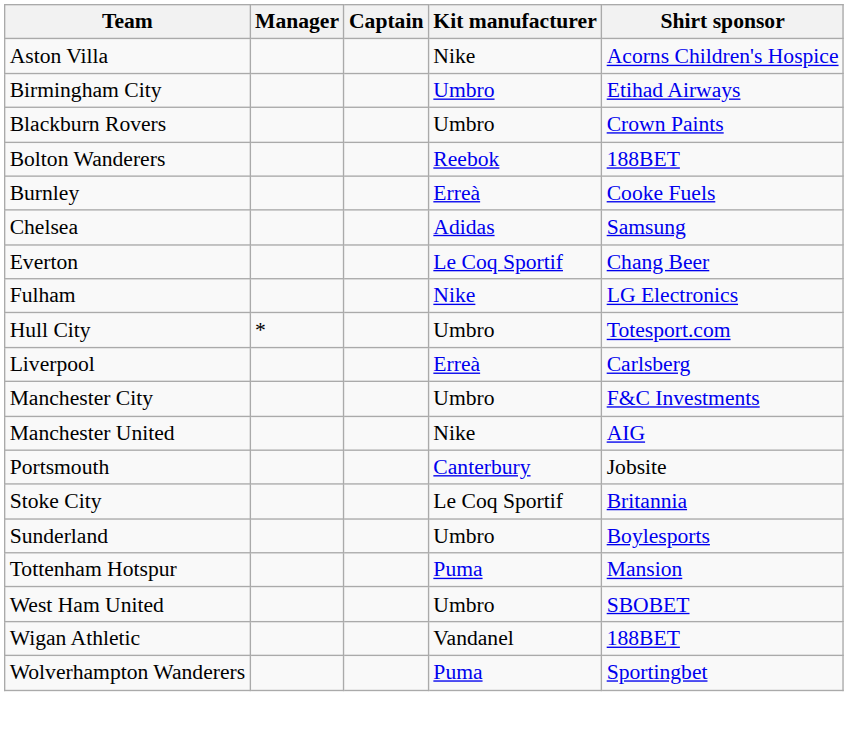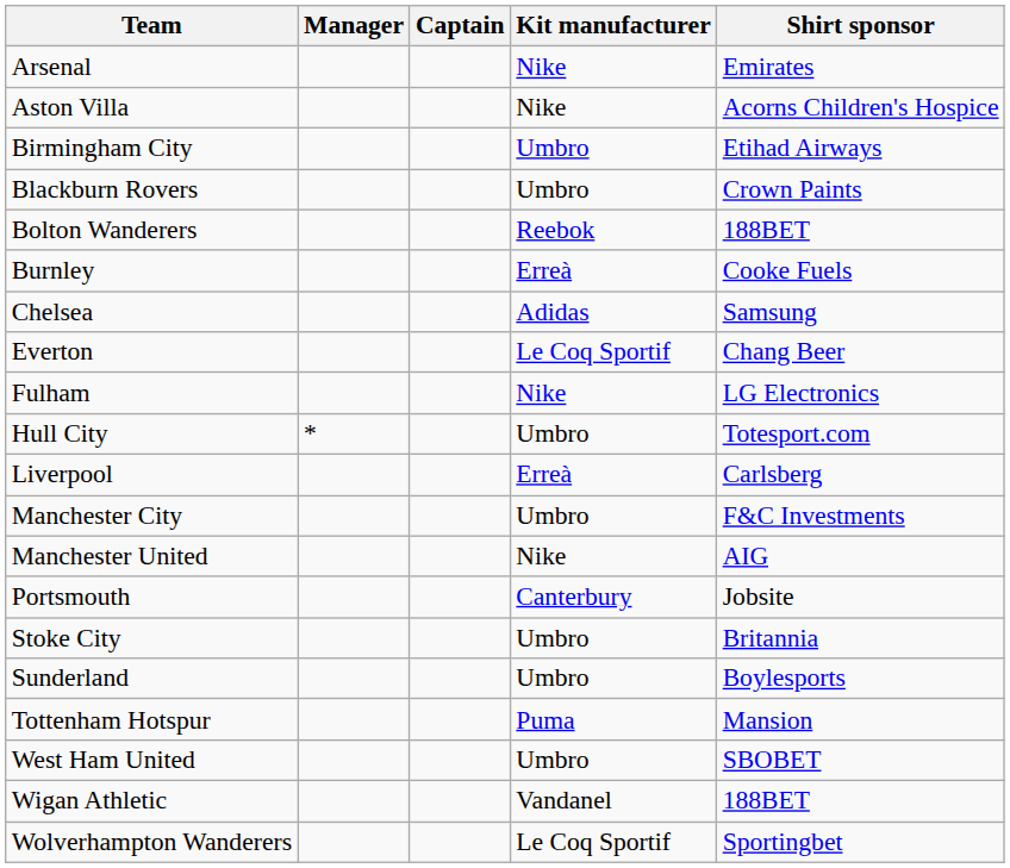+ row: Arsenal | Nike | Emirates
Stoke City | Kit manufacturer: Le Coq Sportif -> Umbro
Wolverhampton Wanderers | Kit manufacturer: Puma -> Le Coq Sportif
